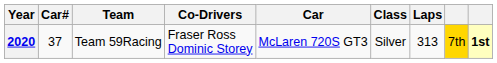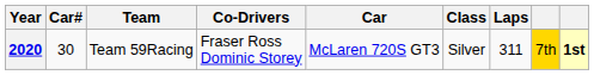2020 | Car#: 37 -> 30
2020 | Laps: 313 -> 311
